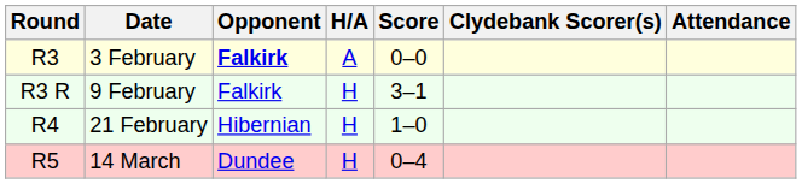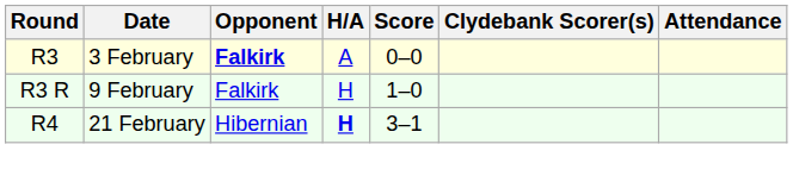9 February | Score: 3–1 -> 1–0
21 February | H/A: normal -> bold
21 February | Score: 1–0 -> 3–1
- row: R5 | 14 March | Dundee | H | 0–4
